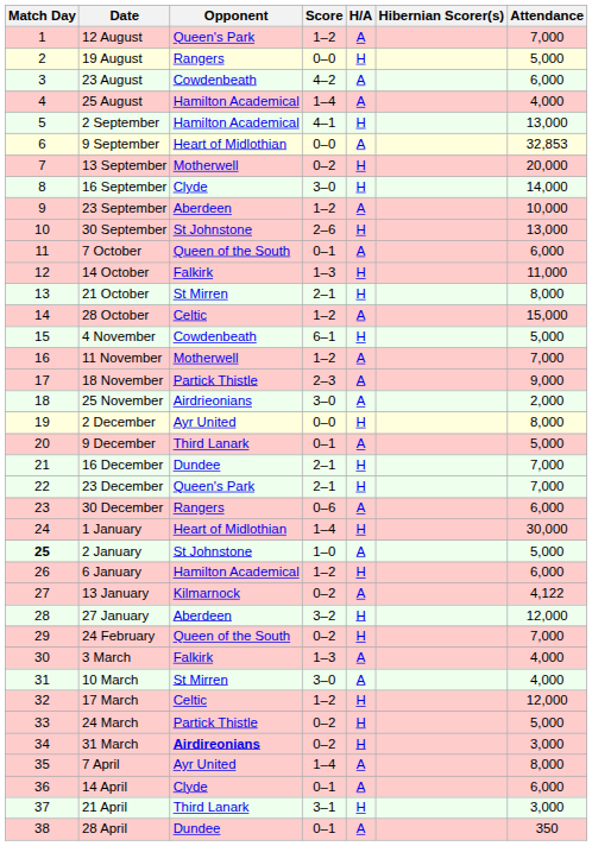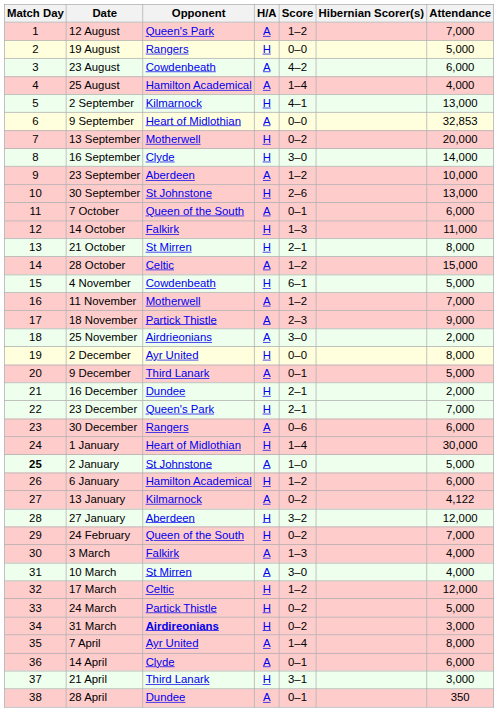columns swapped: H/A <-> Score
2 September | Opponent: Hamilton Academical -> Kilmarnock
16 December | Attendance: 7,000 -> 2,000
